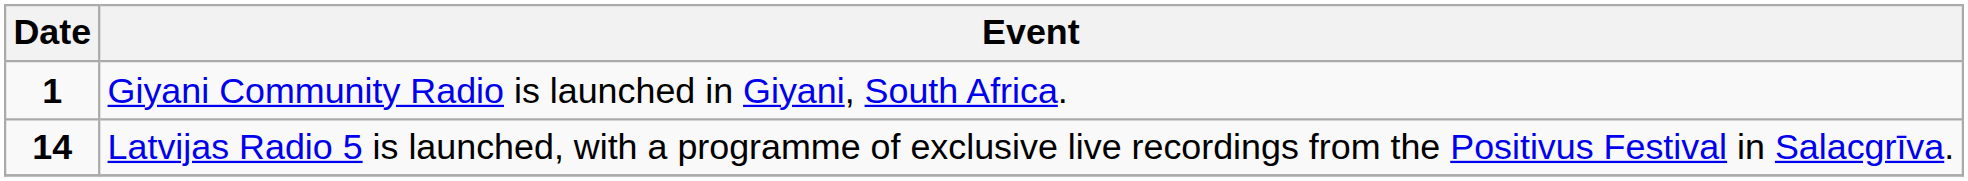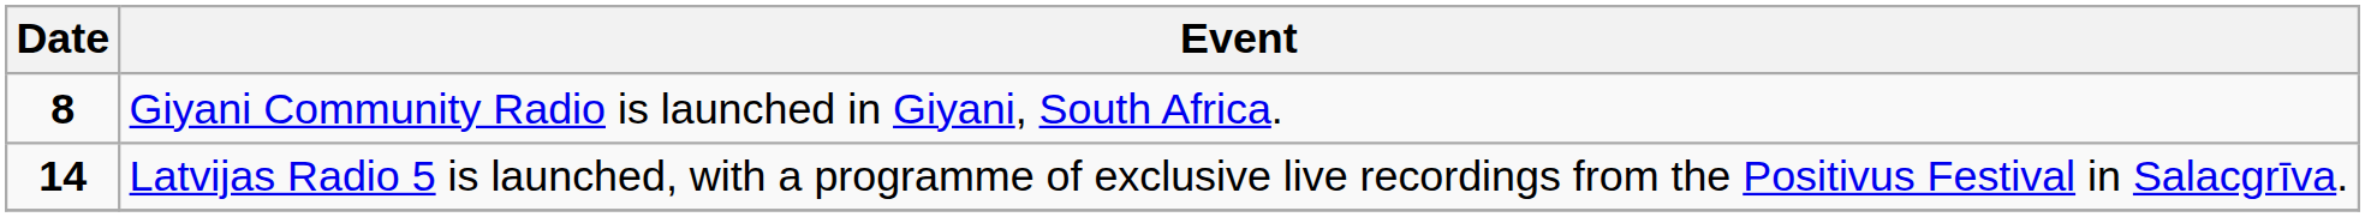Giyani Community Radio is launched in Giyani, South Africa. | Date: 1 -> 8
